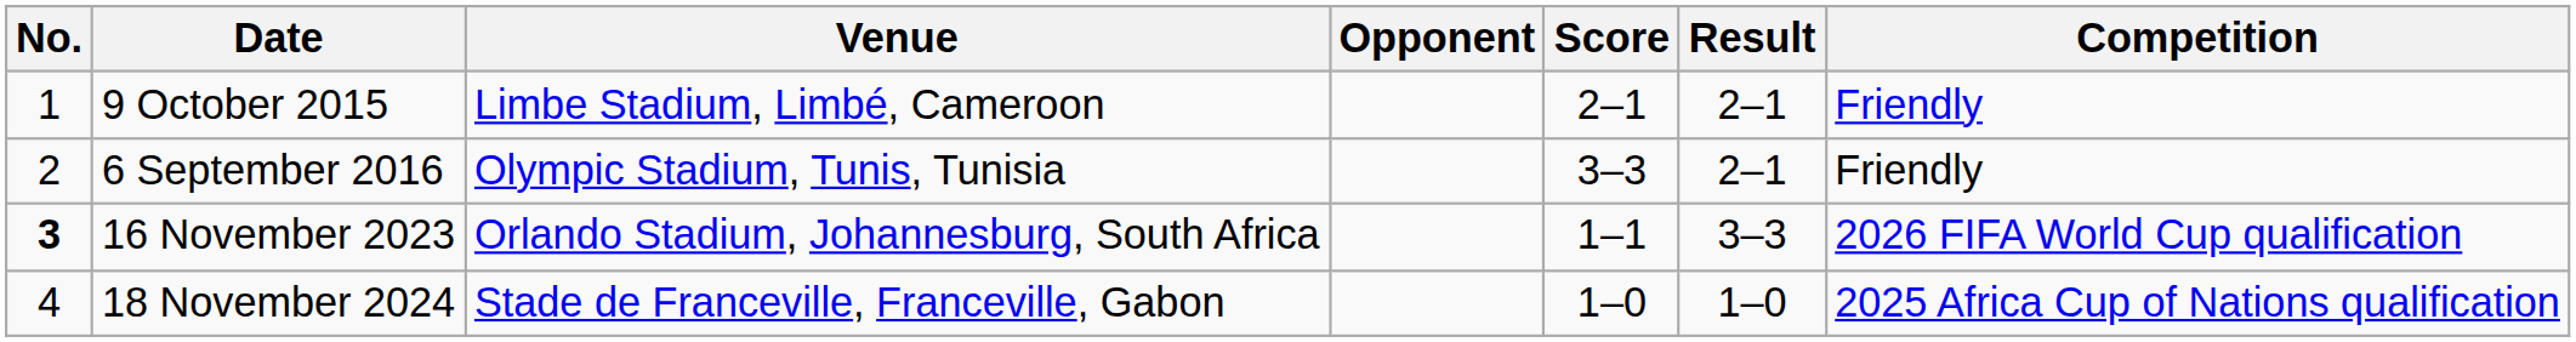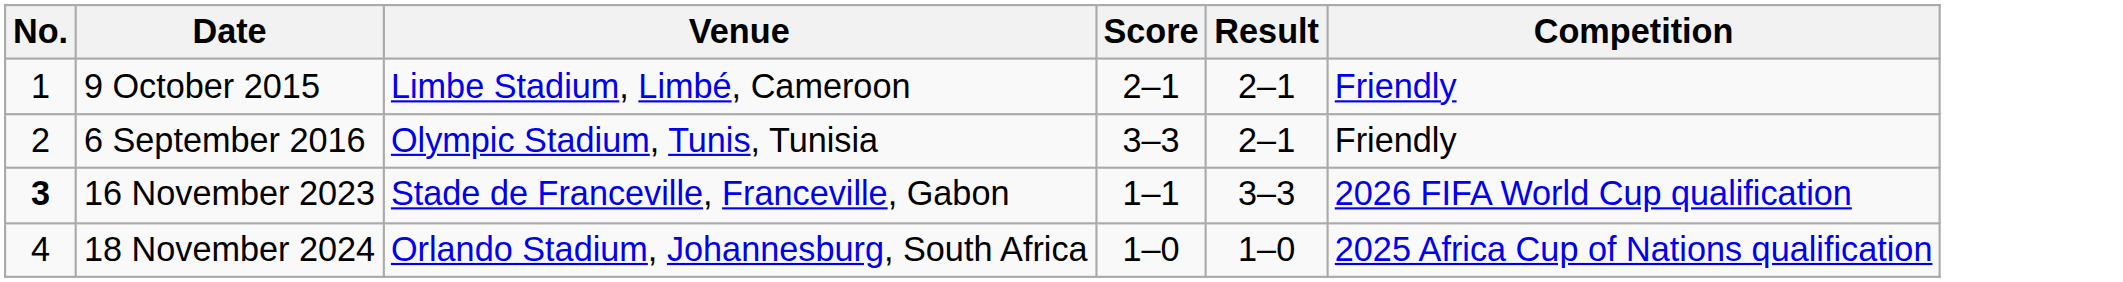- column: Opponent
16 November 2023 | Venue: Orlando Stadium, Johannesburg, South Africa -> Stade de Franceville, Franceville, Gabon
18 November 2024 | Venue: Stade de Franceville, Franceville, Gabon -> Orlando Stadium, Johannesburg, South Africa
